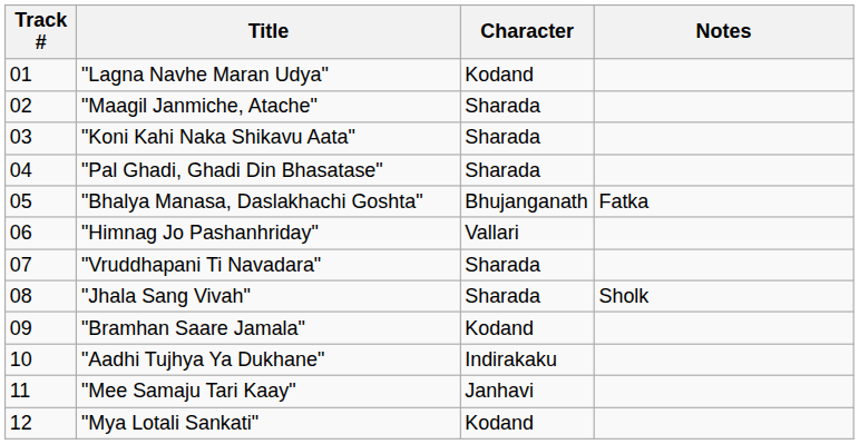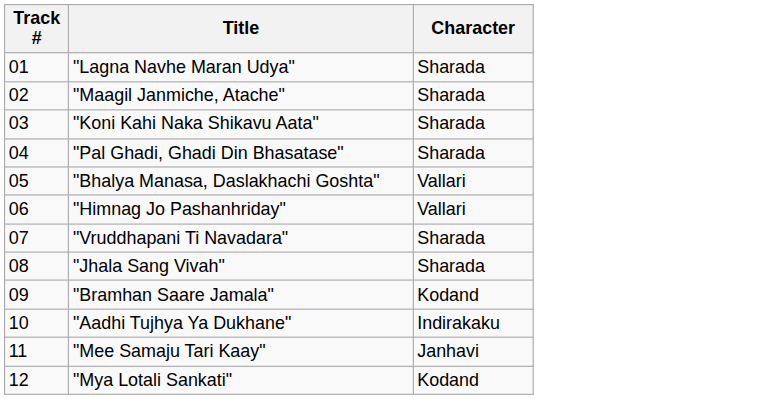- column: Notes | Fatka | Sholk
"Lagna Navhe Maran Udya" | Character: Kodand -> Sharada
"Bhalya Manasa, Daslakhachi Goshta" | Character: Bhujanganath -> Vallari
